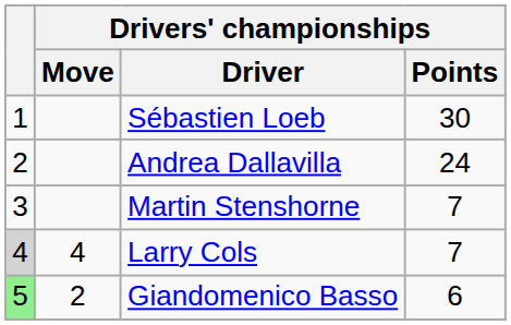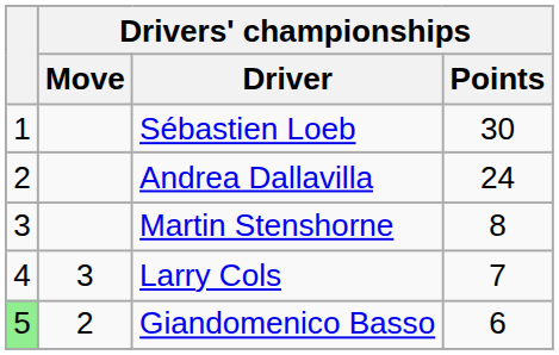Martin Stenshorne | Drivers' championships / Points: 7 -> 8
Larry Cols | column 1: lightgrey background -> no background
Larry Cols | Drivers' championships / Move: 4 -> 3
